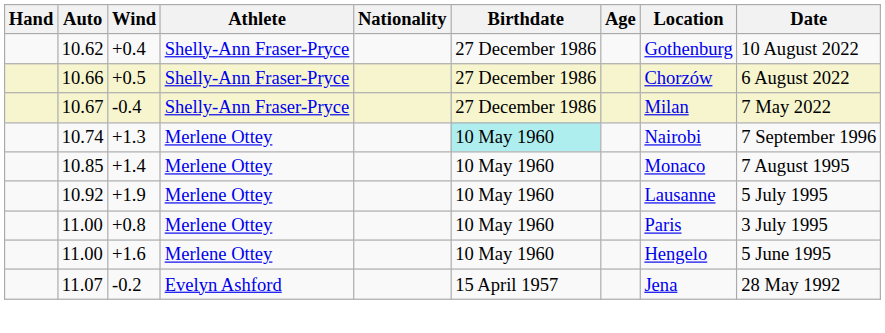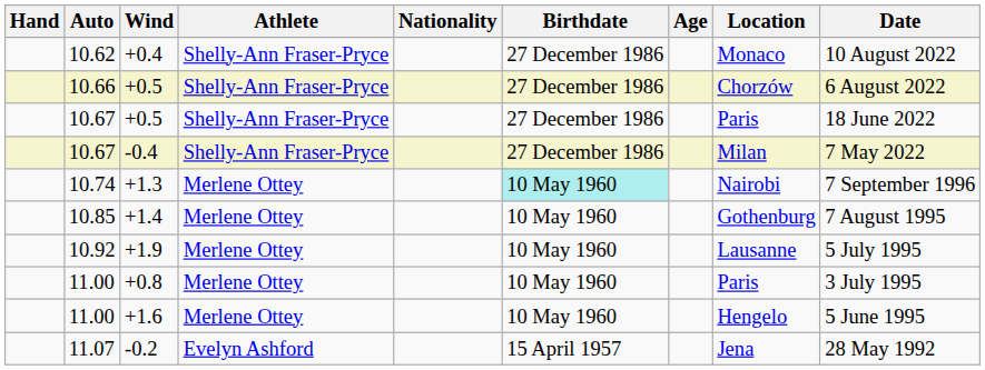+0.4 | Location: Gothenburg -> Monaco
+ row: 10.67 | +0.5 | Shelly-Ann Fraser-Pryce | 27 December 1986 | Paris | 18 June 2022
+1.4 | Location: Monaco -> Gothenburg
